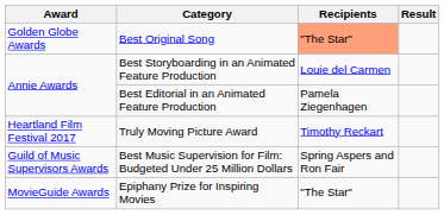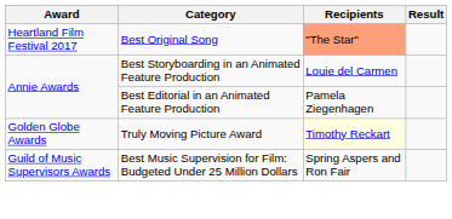Best Original Song | Award: Golden Globe Awards -> Heartland Film Festival 2017
Truly Moving Picture Award | Award: Heartland Film Festival 2017 -> Golden Globe Awards
Truly Moving Picture Award | Recipients: no background -> lightyellow background
- row: MovieGuide Awards | Epiphany Prize for Inspiring Movies | "The Star"
